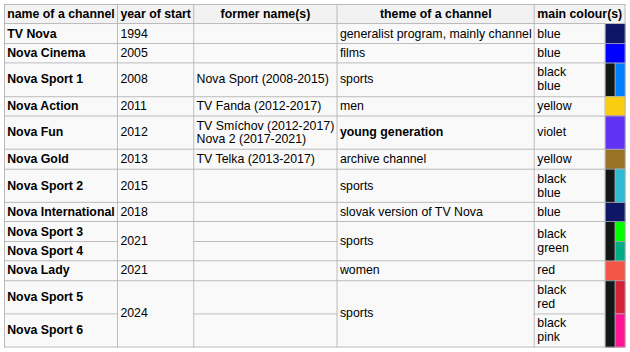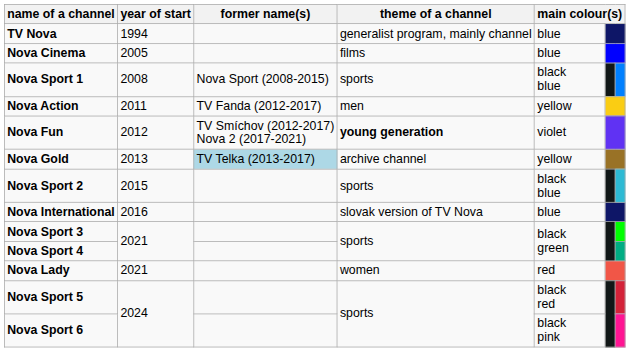Nova Gold | former name(s): no background -> lightblue background
Nova International | year of start: 2018 -> 2016
